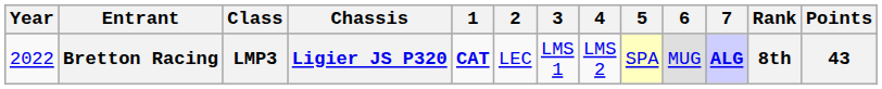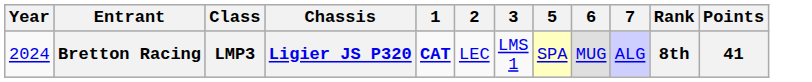- column: 4 | LMS 2
Bretton Racing | Year: 2022 -> 2024
Bretton Racing | 7: bold -> normal
Bretton Racing | Points: 43 -> 41
